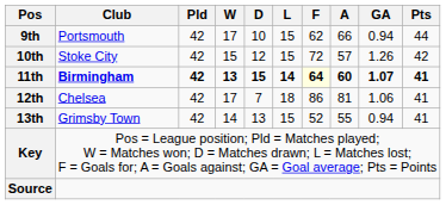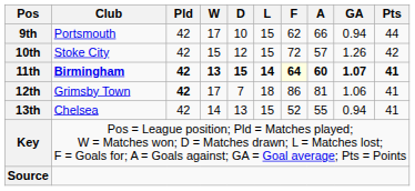12th | Club: Chelsea -> Grimsby Town
12th | Pld: normal -> bold
13th | Club: Grimsby Town -> Chelsea
